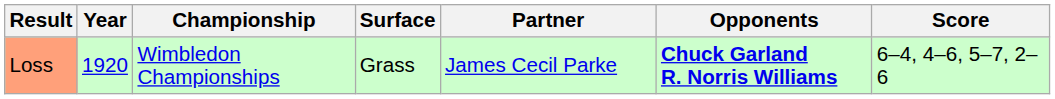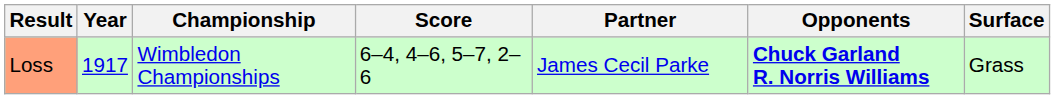columns swapped: Surface <-> Score
Loss | Year: 1920 -> 1917
